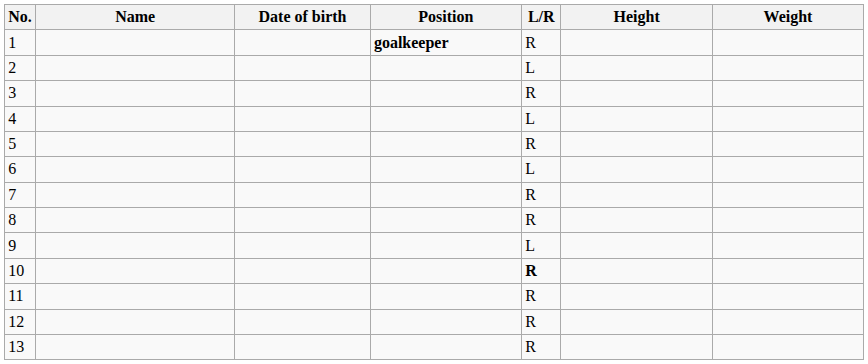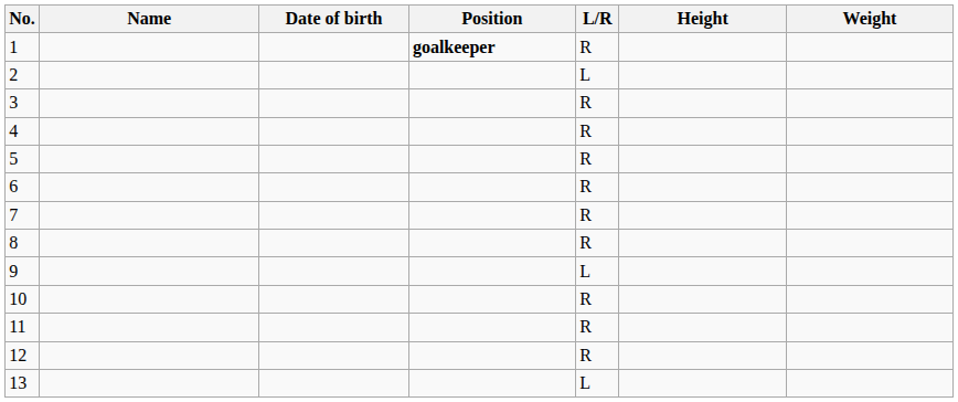4 | L/R: L -> R
6 | L/R: L -> R
10 | L/R: bold -> normal
13 | L/R: R -> L
